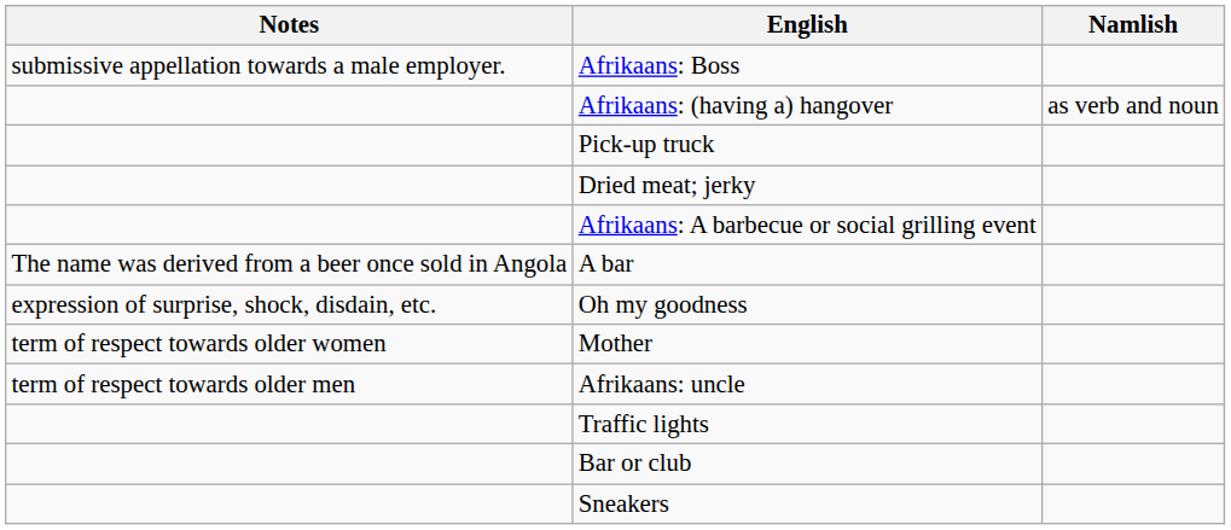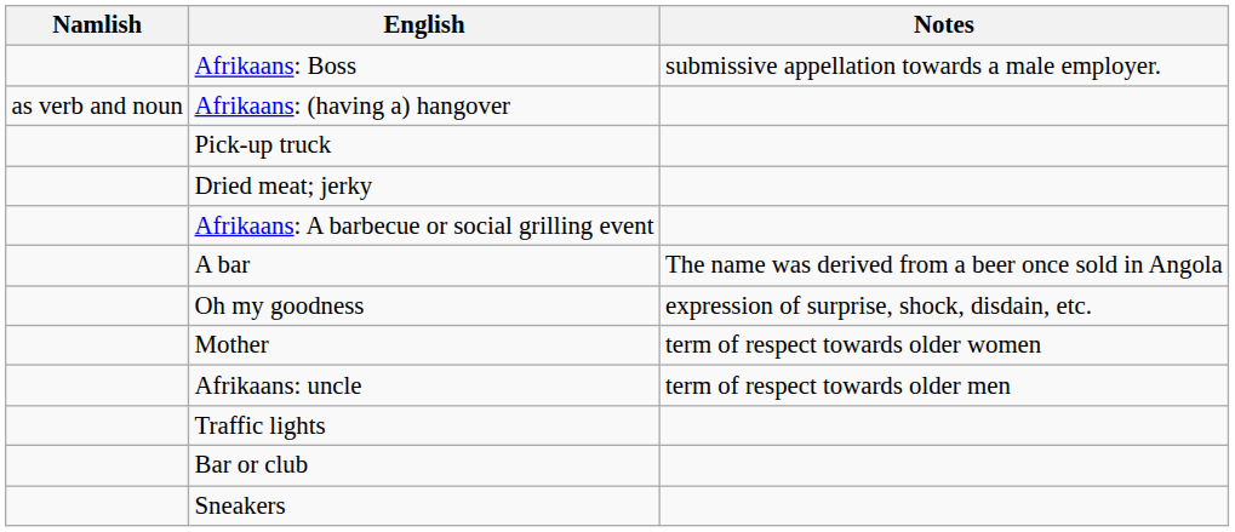columns swapped: Namlish <-> Notes
